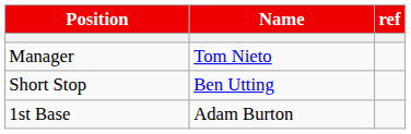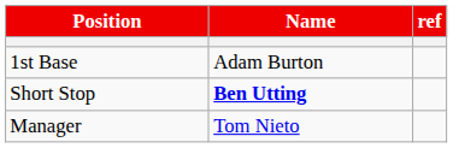rows swapped: 1st Base <-> Manager
Short Stop | Name: normal -> bold
